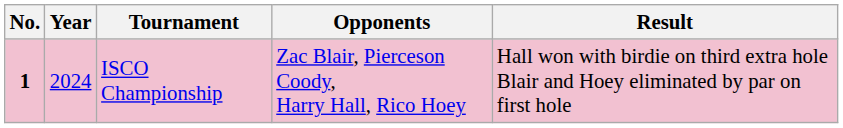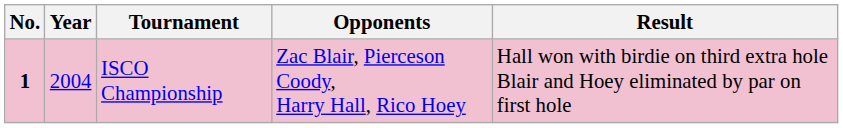ISCO Championship | Year: 2024 -> 2004
